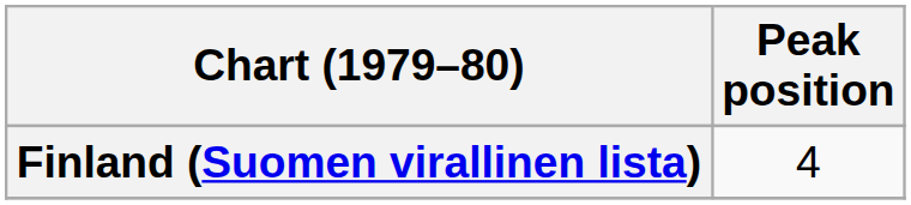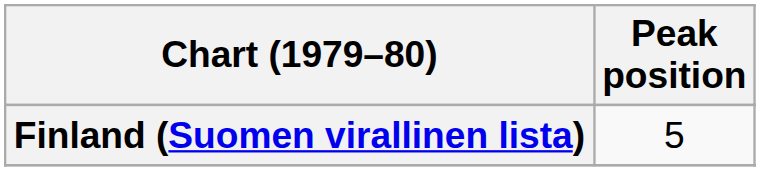Finland (Suomen virallinen lista) | Peak position: 4 -> 5
